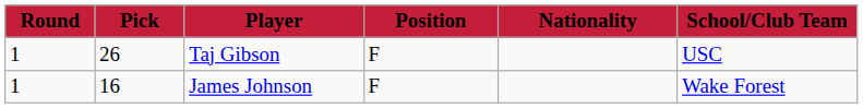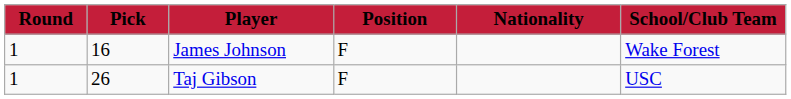rows swapped: James Johnson <-> Taj Gibson
